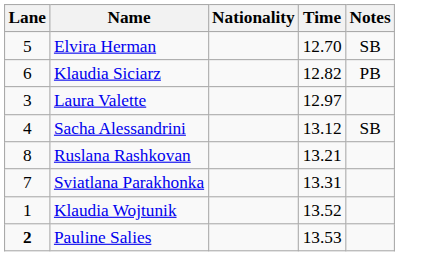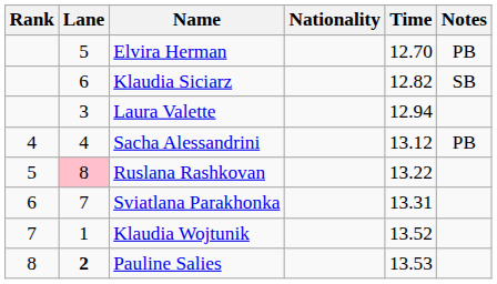+ column: Rank | 4 | 5 | 6 | 7 | 8
Elvira Herman | Notes: SB -> PB
Klaudia Siciarz | Notes: PB -> SB
Laura Valette | Time: 12.97 -> 12.94
Sacha Alessandrini | Notes: SB -> PB
Ruslana Rashkovan | Lane: no background -> pink background
Ruslana Rashkovan | Time: 13.21 -> 13.22
